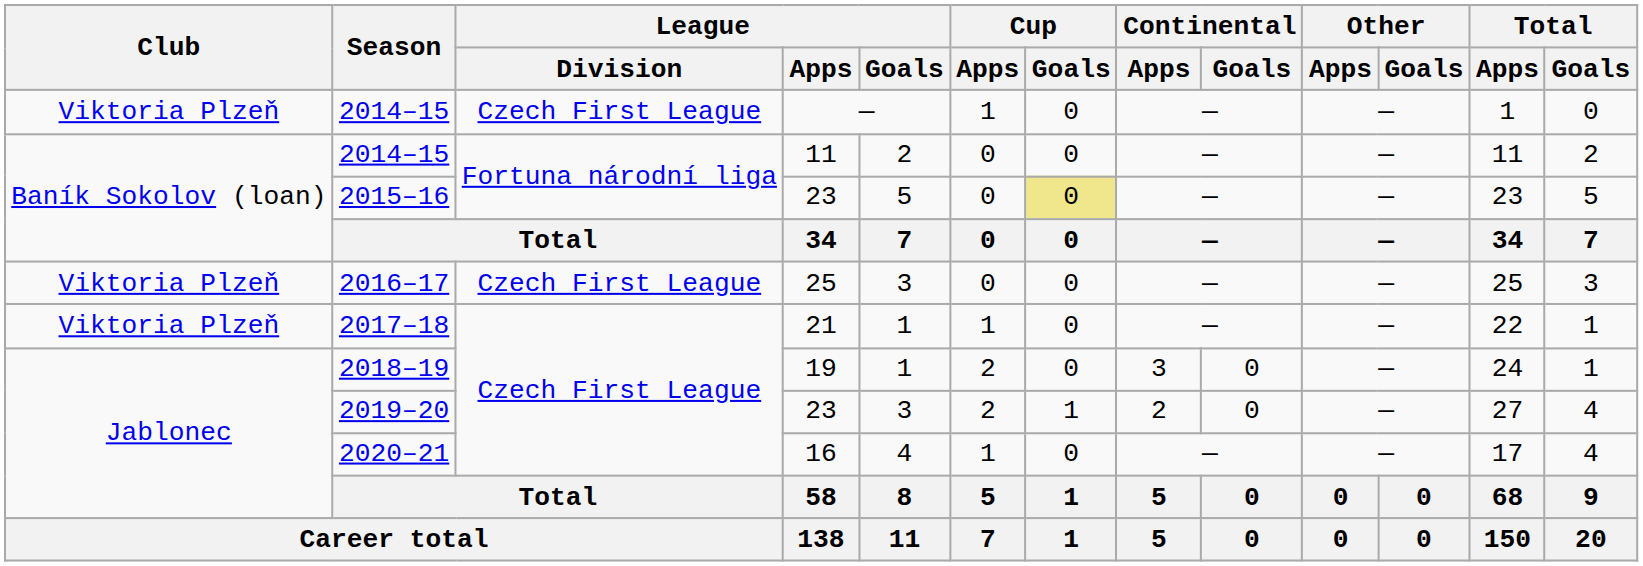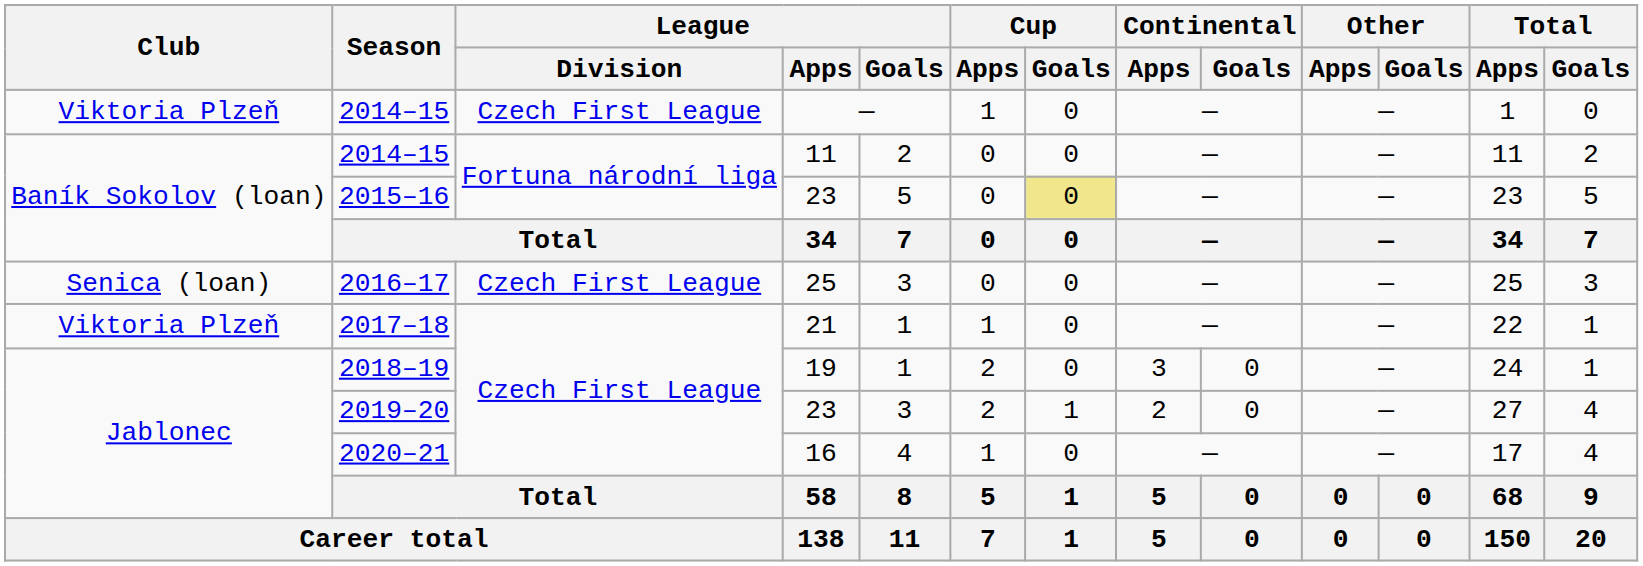2016–17 | Club: Viktoria Plzeň -> Senica (loan)
